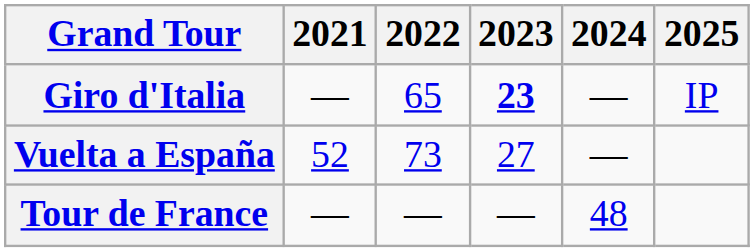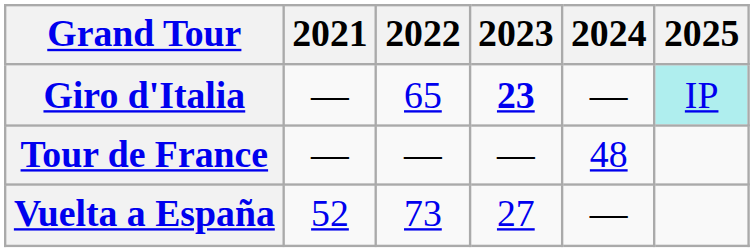Giro d'Italia | 2025: no background -> paleturquoise background
rows swapped: Tour de France <-> Vuelta a España
